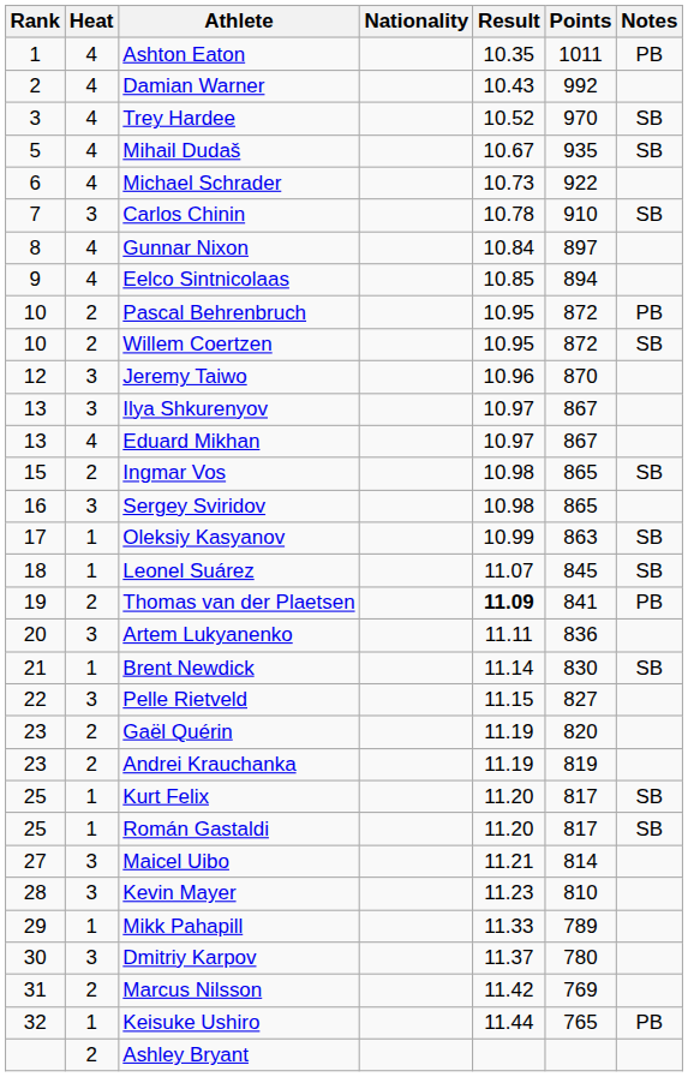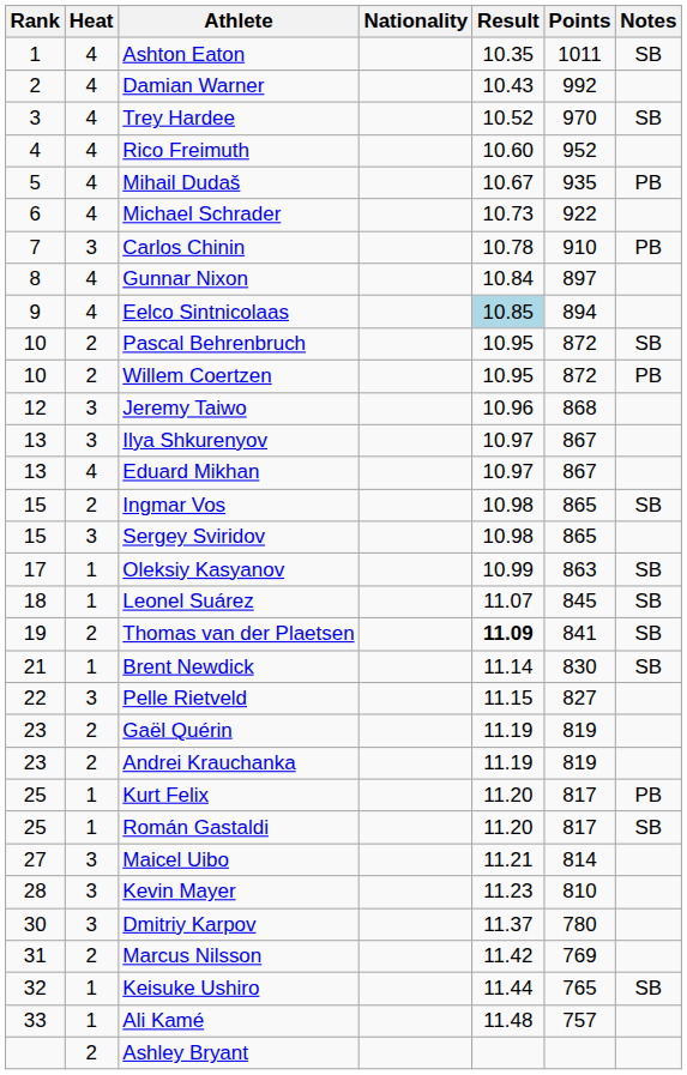Ashton Eaton | Notes: PB -> SB
+ row: 4 | 4 | Rico Freimuth | 10.60 | 952
Mihail Dudaš | Notes: SB -> PB
Carlos Chinin | Notes: SB -> PB
Eelco Sintnicolaas | Result: no background -> lightblue background
Pascal Behrenbruch | Notes: PB -> SB
Willem Coertzen | Notes: SB -> PB
Jeremy Taiwo | Points: 870 -> 868
Sergey Sviridov | Rank: 16 -> 15
Thomas van der Plaetsen | Notes: PB -> SB
- row: 20 | 3 | Artem Lukyanenko | 11.11 | 836
Gaël Quérin | Points: 820 -> 819
Kurt Felix | Notes: SB -> PB
- row: 29 | 1 | Mikk Pahapill | 11.33 | 789
Keisuke Ushiro | Notes: PB -> SB
+ row: 33 | 1 | Ali Kamé | 11.48 | 757
